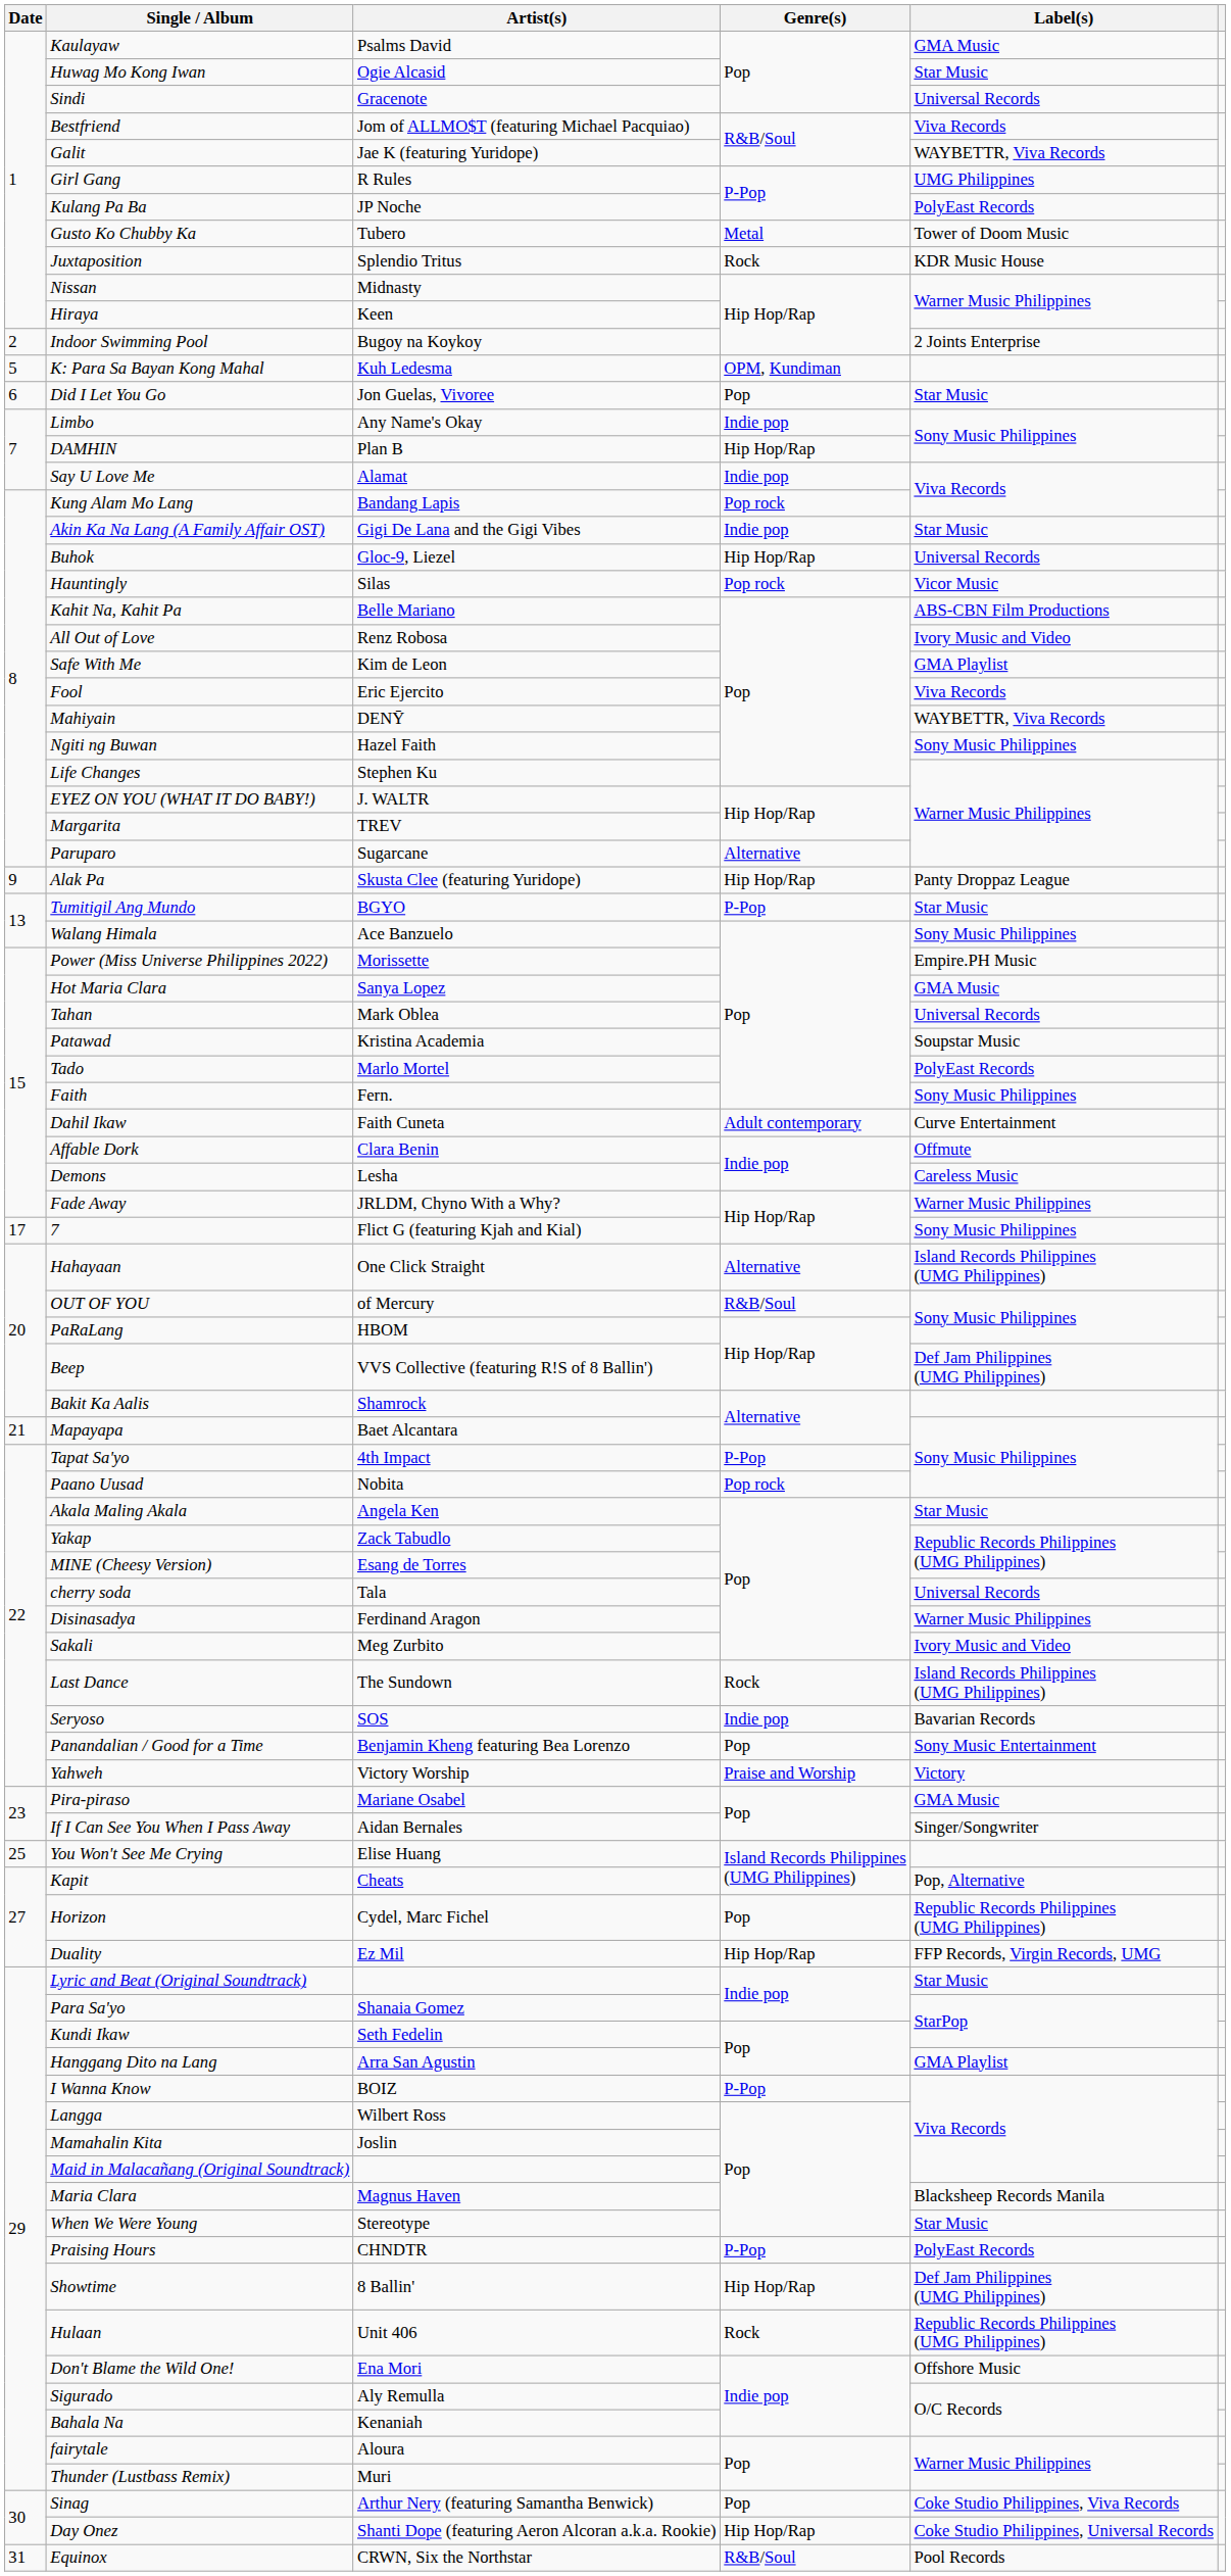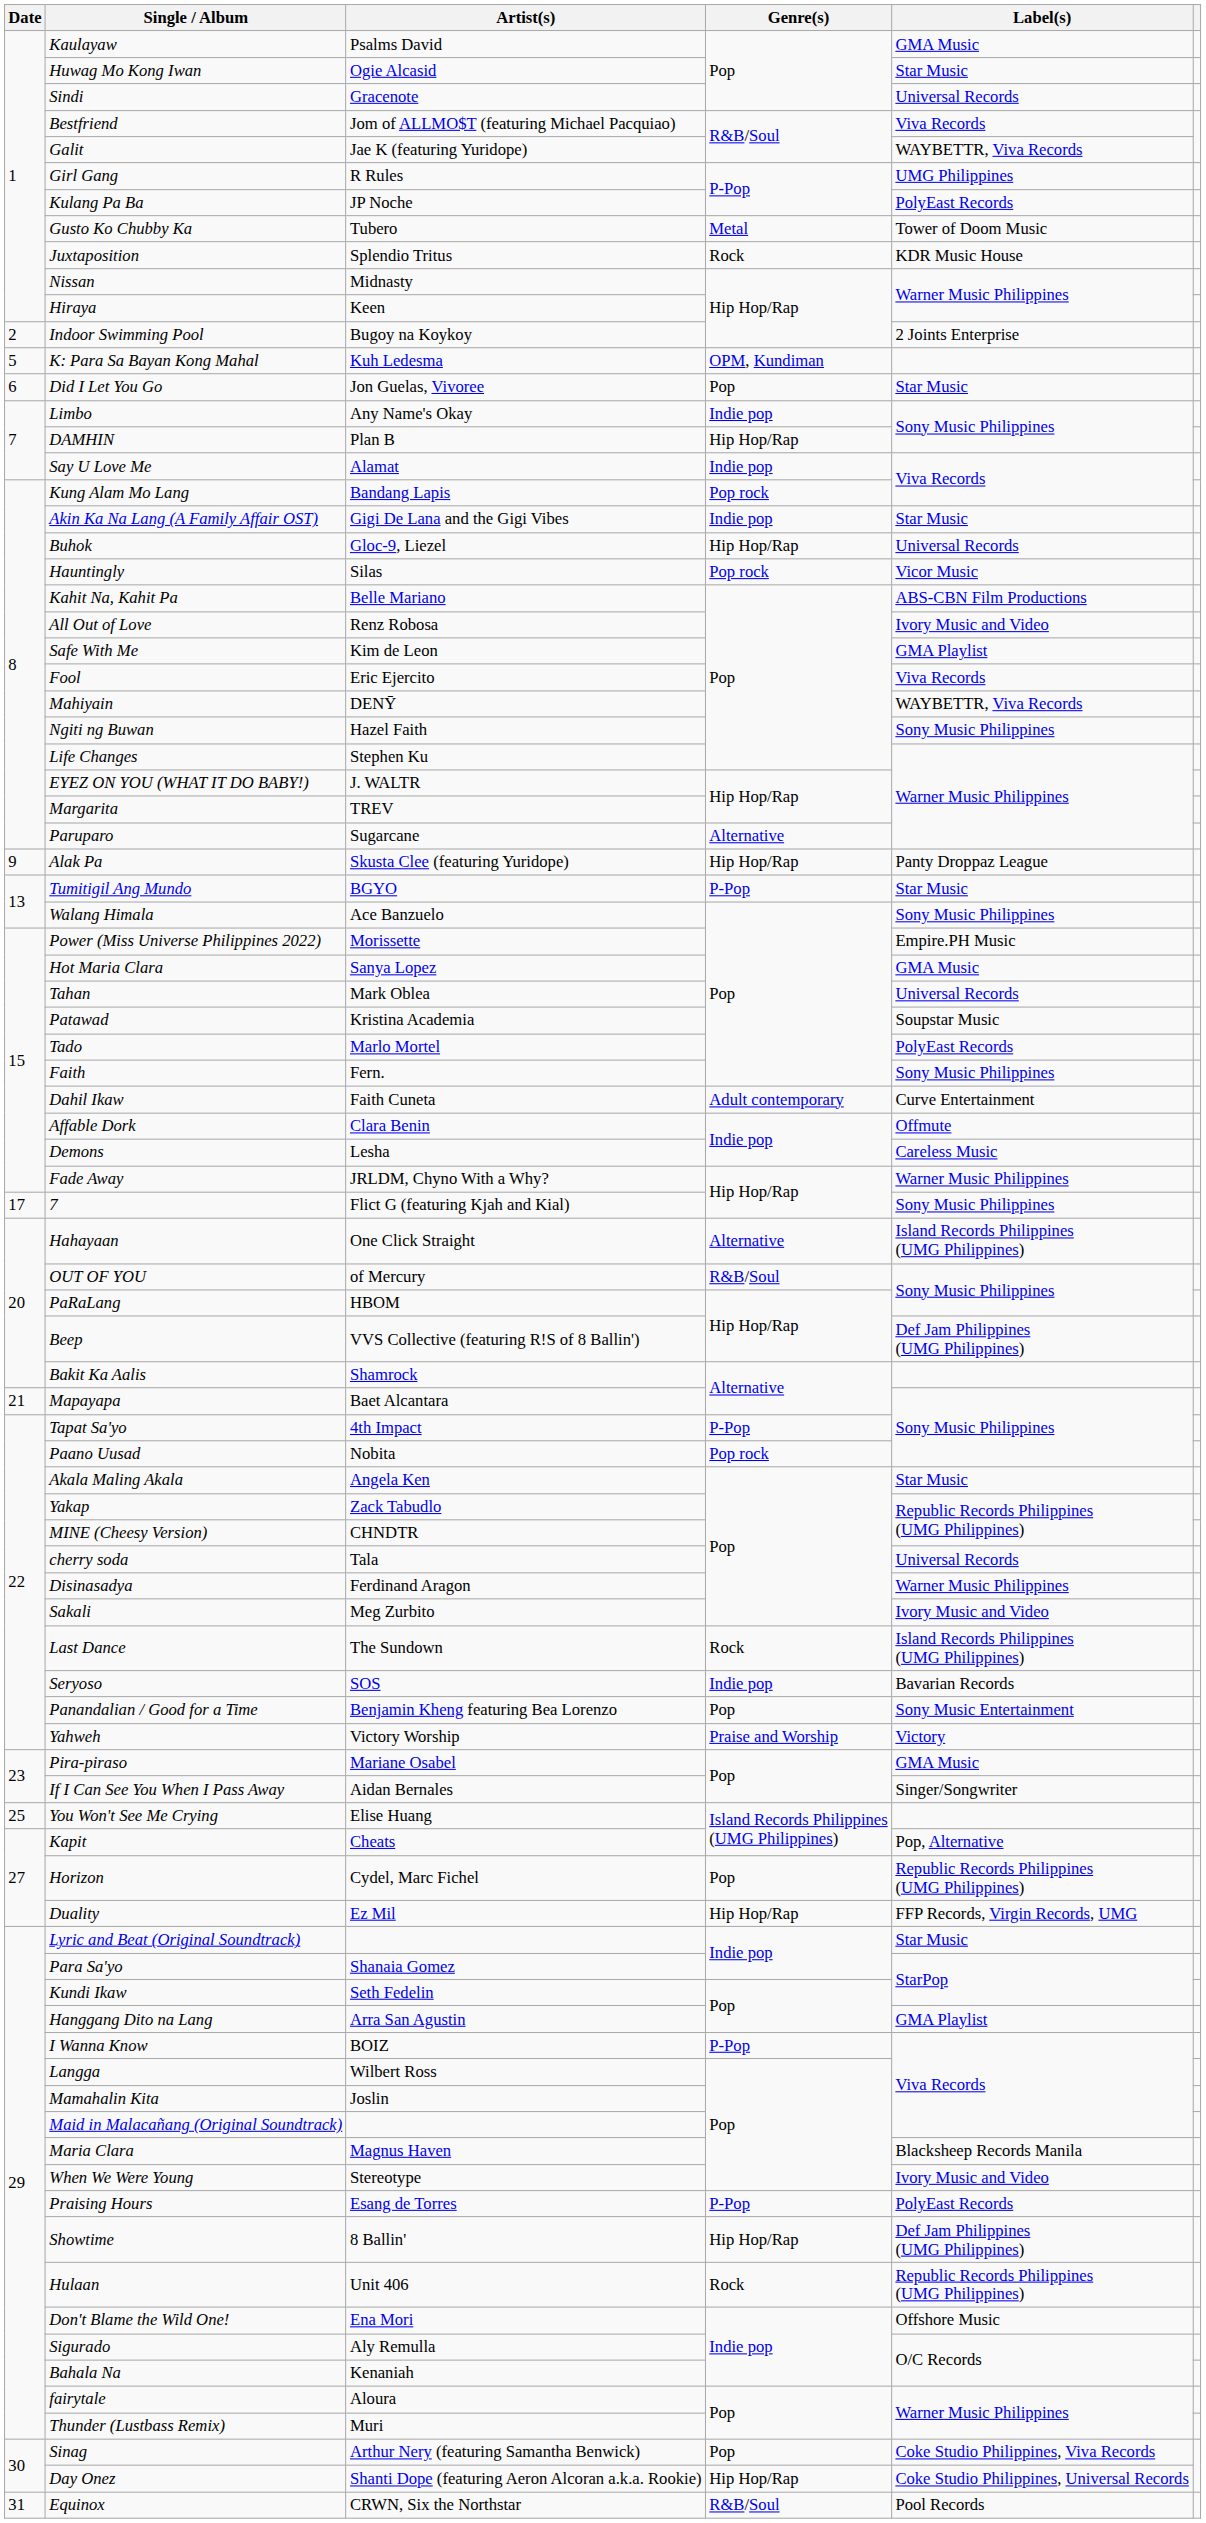MINE (Cheesy Version) | Artist(s): Esang de Torres -> CHNDTR
When We Were Young | Label(s): Star Music -> Ivory Music and Video
Praising Hours | Artist(s): CHNDTR -> Esang de Torres
